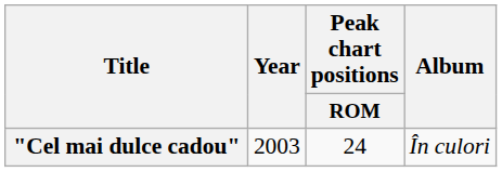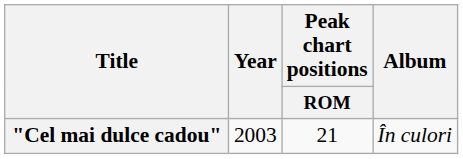"Cel mai dulce cadou" | Peak chart positions / ROM: 24 -> 21
